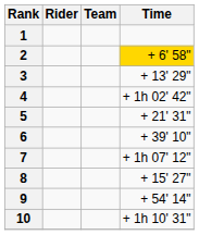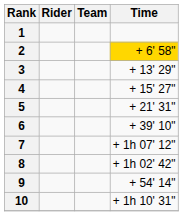4 | Time: + 1h 02' 42" -> + 15' 27"
8 | Time: + 15' 27" -> + 1h 02' 42"
